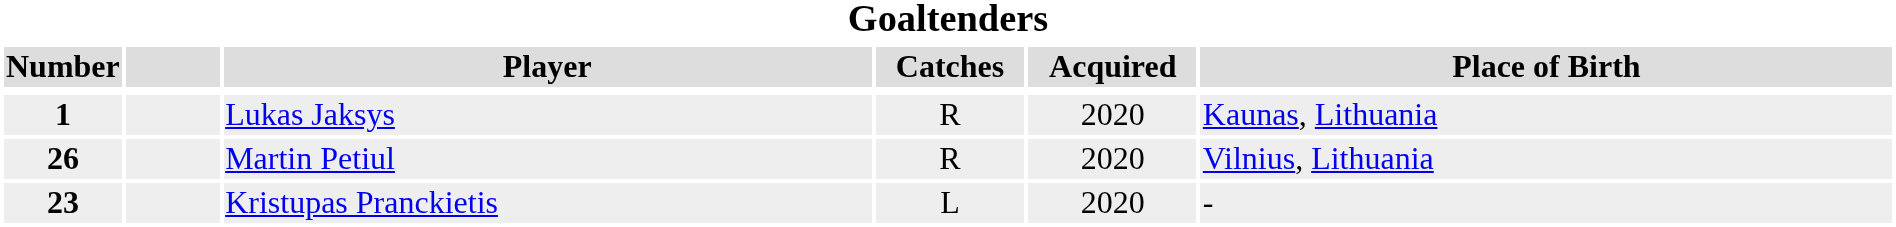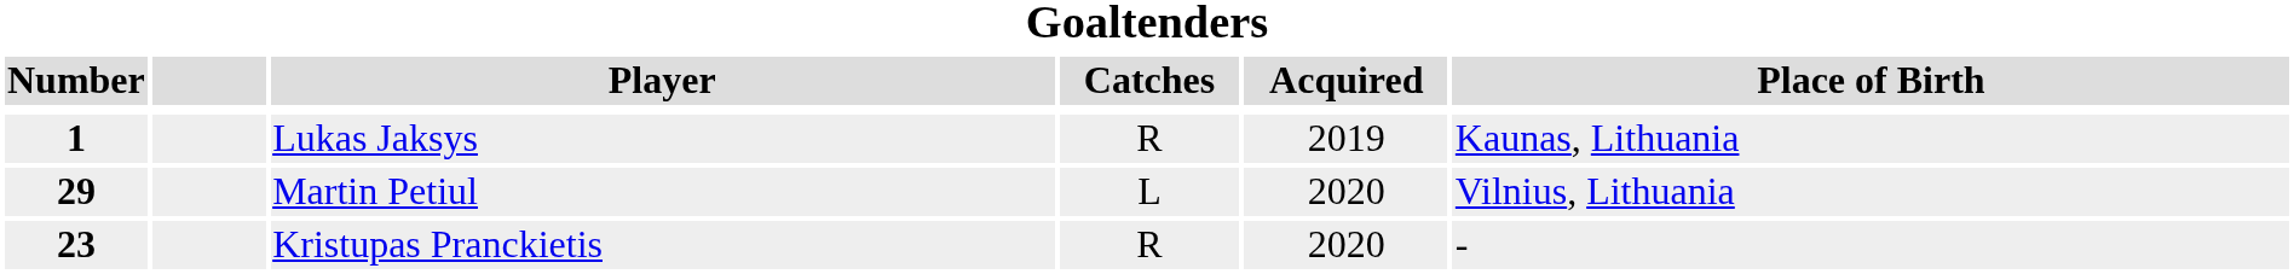Lukas Jaksys | Acquired: 2020 -> 2019
Martin Petiul | Number: 26 -> 29
Martin Petiul | Catches: R -> L
Kristupas Pranckietis | Catches: L -> R
